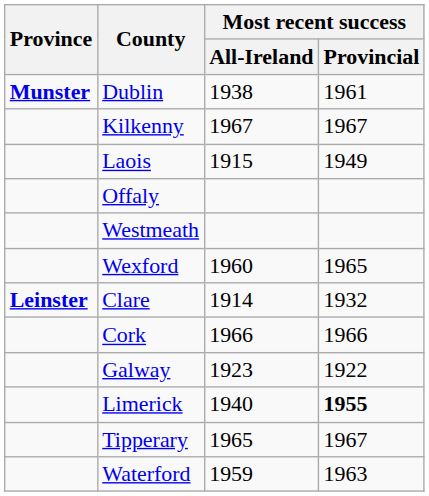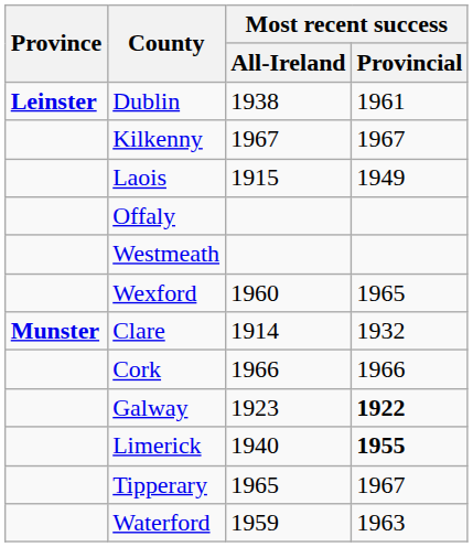Dublin | Province: Munster -> Leinster
Clare | Province: Leinster -> Munster
Galway | Most recent success / Provincial: normal -> bold
